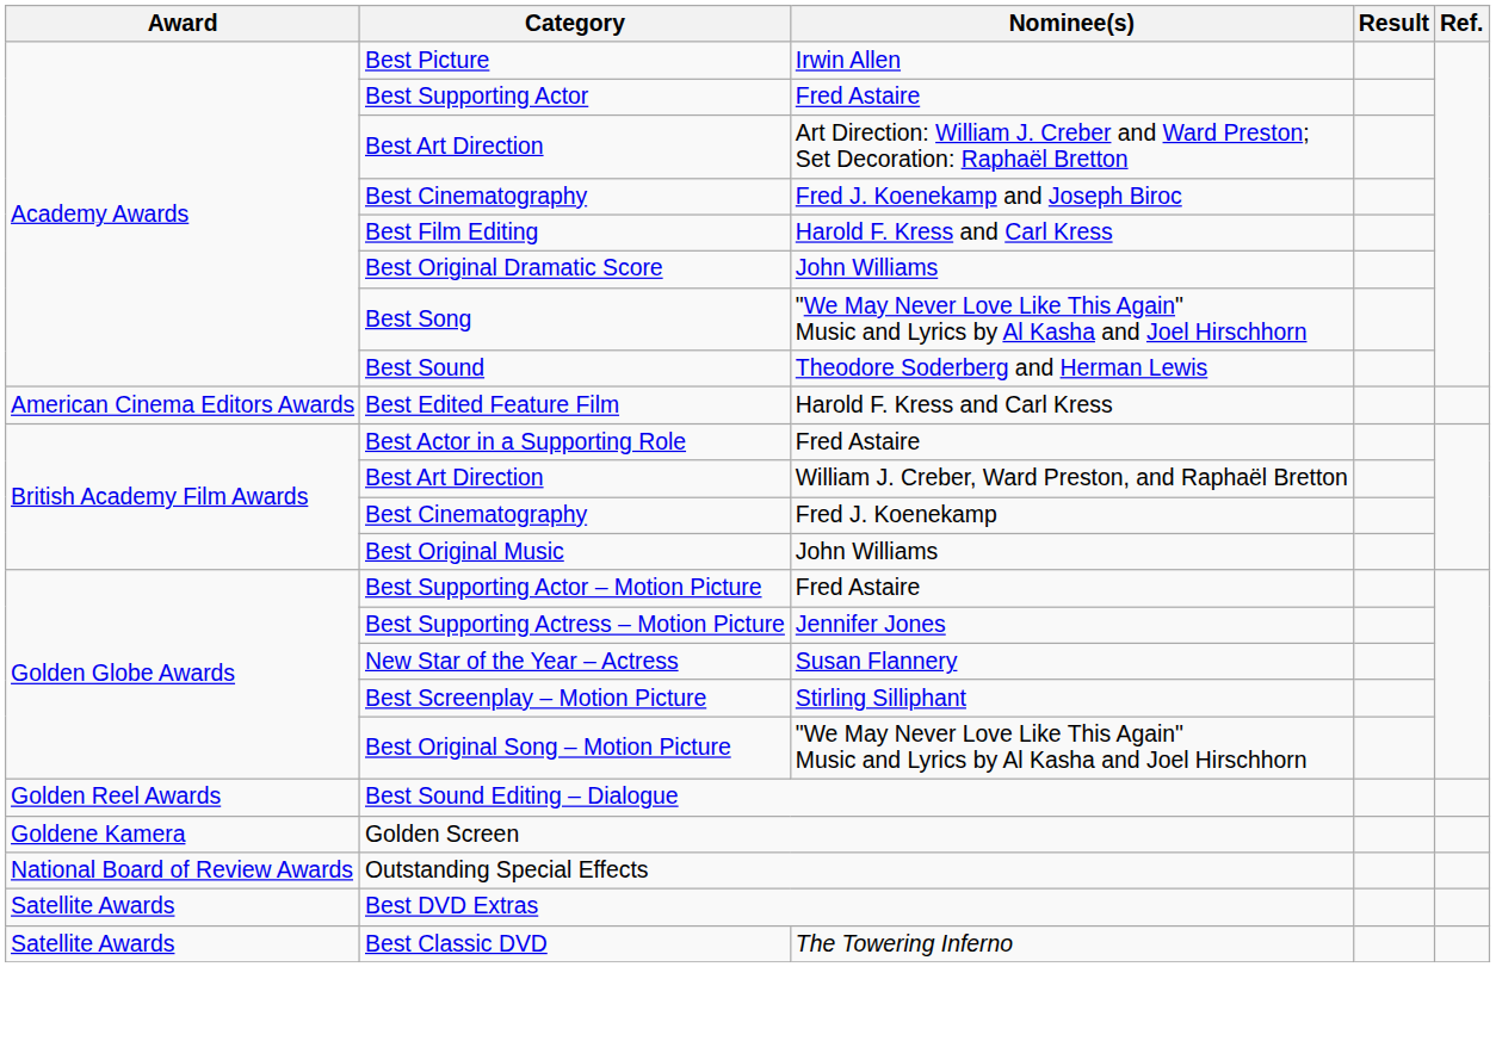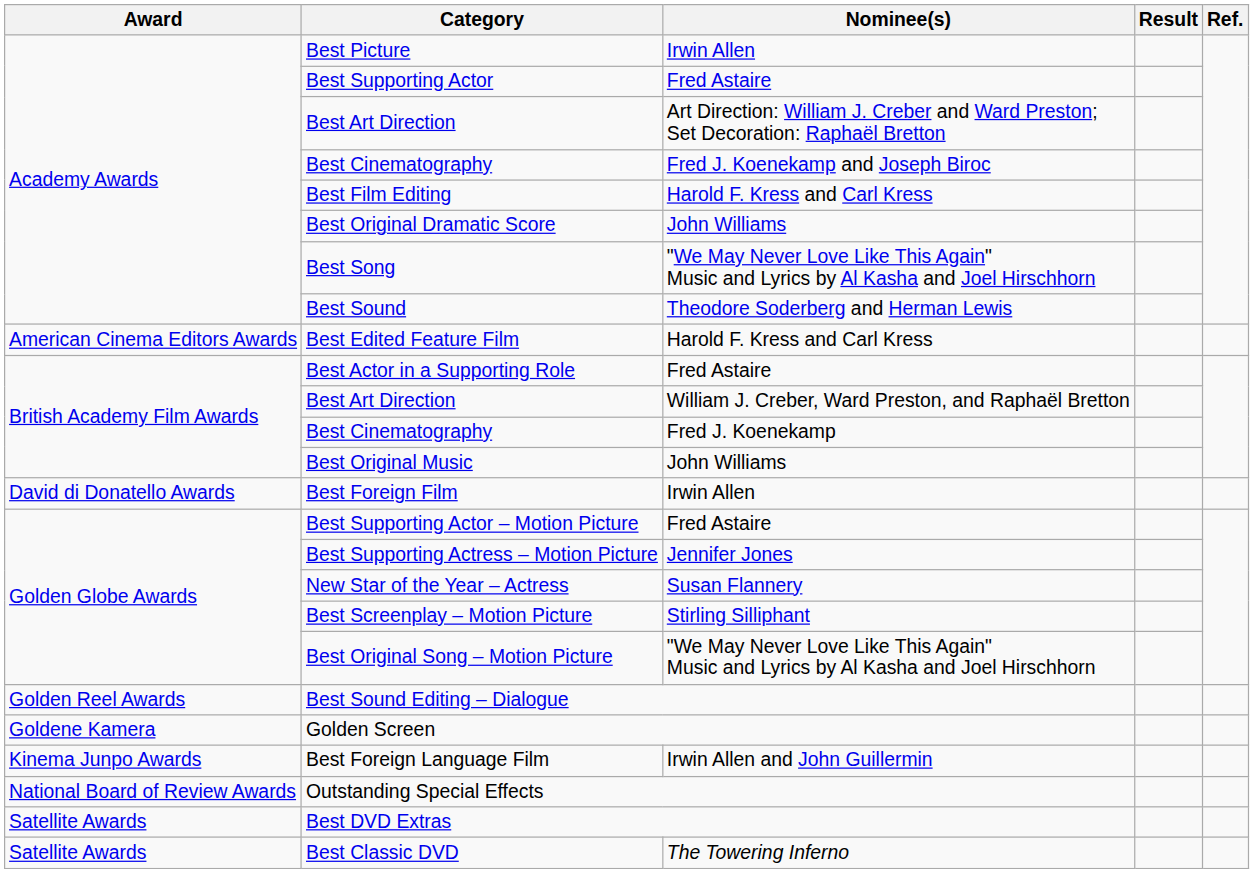+ row: David di Donatello Awards | Best Foreign Film | Irwin Allen
+ row: Kinema Junpo Awards | Best Foreign Language Film | Irwin Allen and John Guillermin
